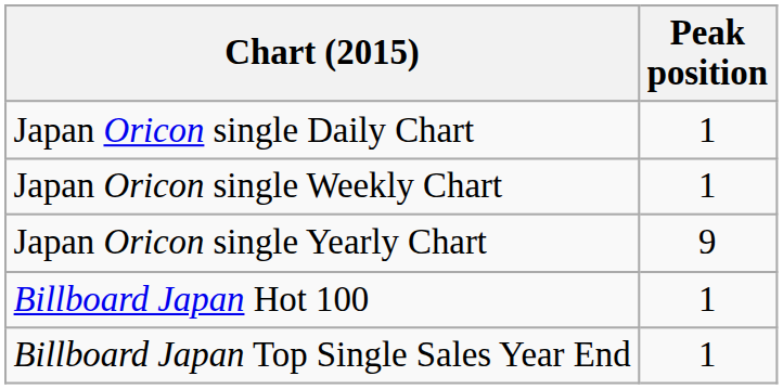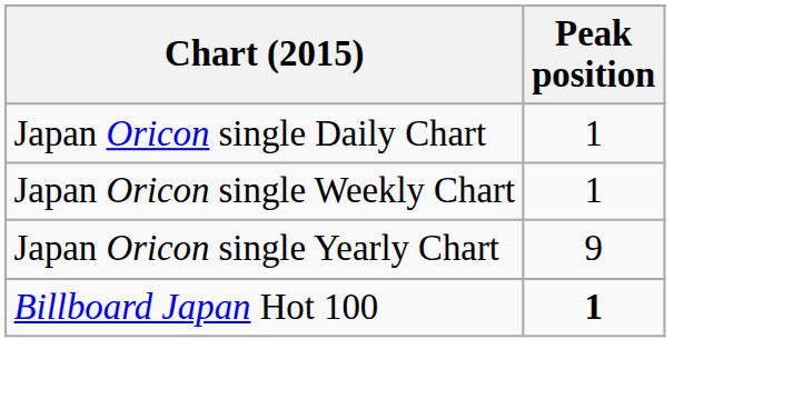Billboard Japan Hot 100 | Peak position: normal -> bold
- row: Billboard Japan Top Single Sales Year End | 1
